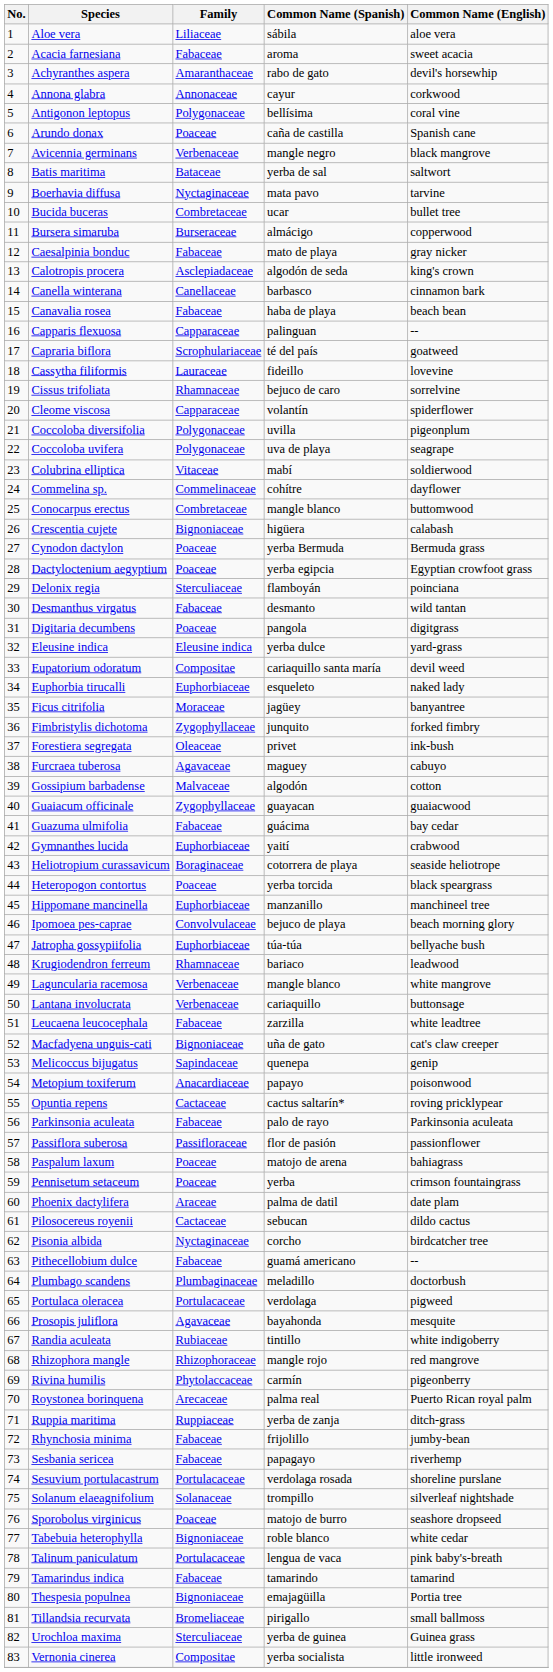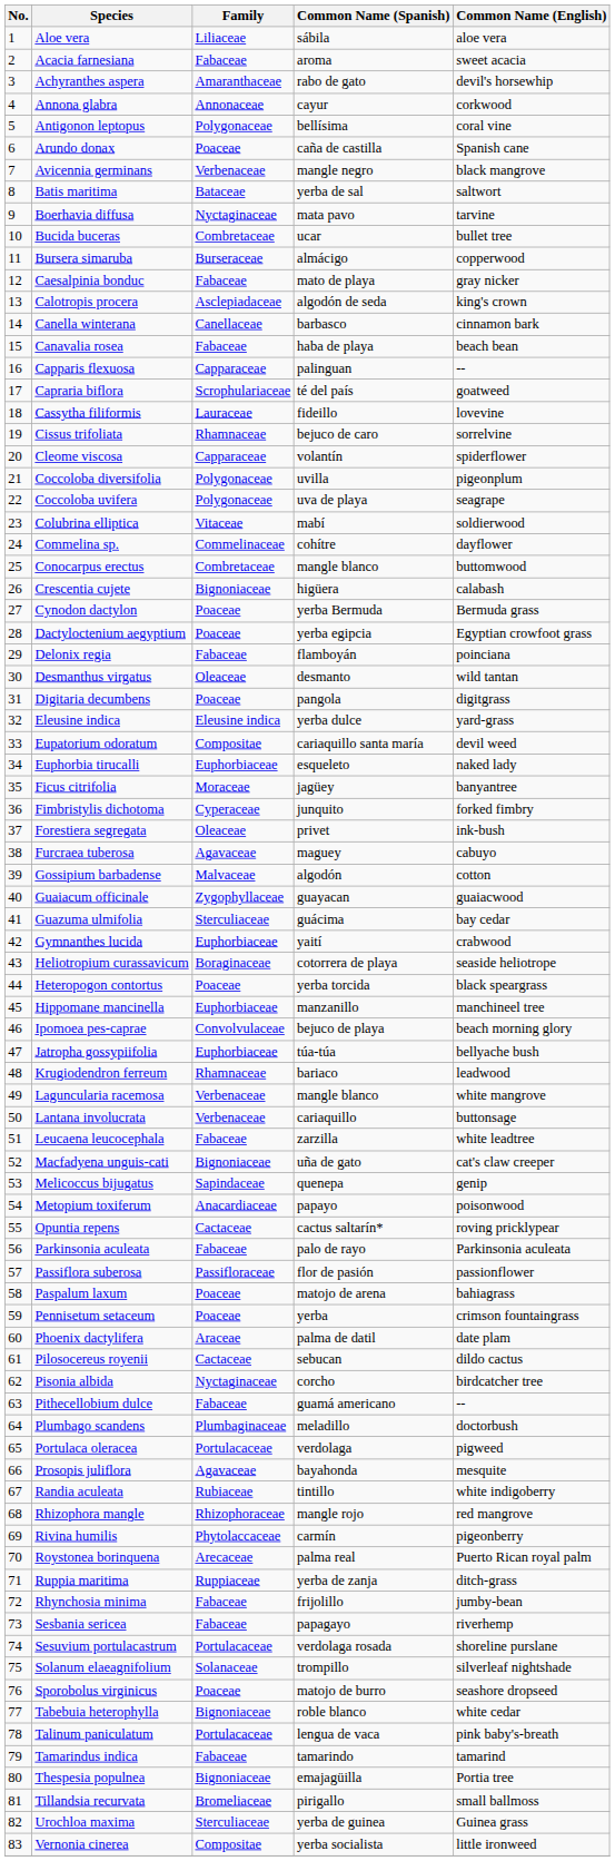Delonix regia | Family: Sterculiaceae -> Fabaceae
Desmanthus virgatus | Family: Fabaceae -> Oleaceae
Fimbristylis dichotoma | Family: Zygophyllaceae -> Cyperaceae
Guazuma ulmifolia | Family: Fabaceae -> Sterculiaceae
